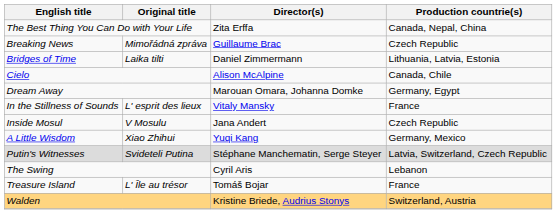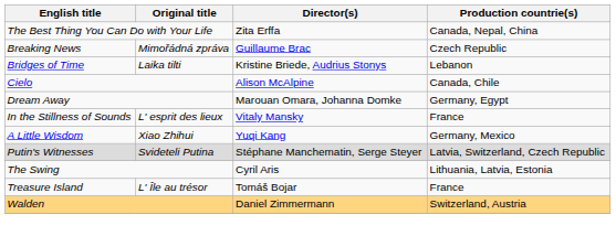Bridges of Time | Director(s): Daniel Zimmermann -> Kristine Briede, Audrius Stonys
Bridges of Time | Production countrie(s): Lithuania, Latvia, Estonia -> Lebanon
- row: Inside Mosul | V Mosulu | Jana Andert | Czech Republic
The Swing | Production countrie(s): Lebanon -> Lithuania, Latvia, Estonia
Walden | Director(s): Kristine Briede, Audrius Stonys -> Daniel Zimmermann
